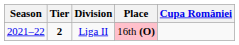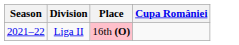- column: Tier | 2
